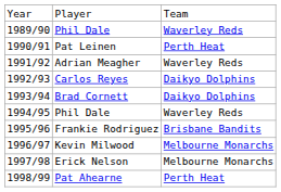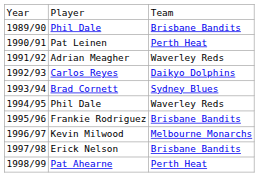1989/90 / Phil Dale | column 3: Waverley Reds -> Brisbane Bandits
Brad Cornett | column 3: Daikyo Dolphins -> Sydney Blues
Erick Nelson | column 3: Melbourne Monarchs -> Brisbane Bandits
